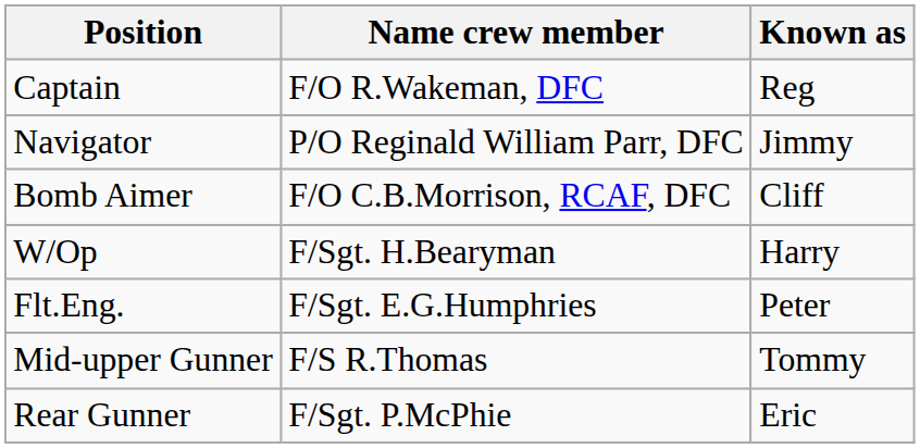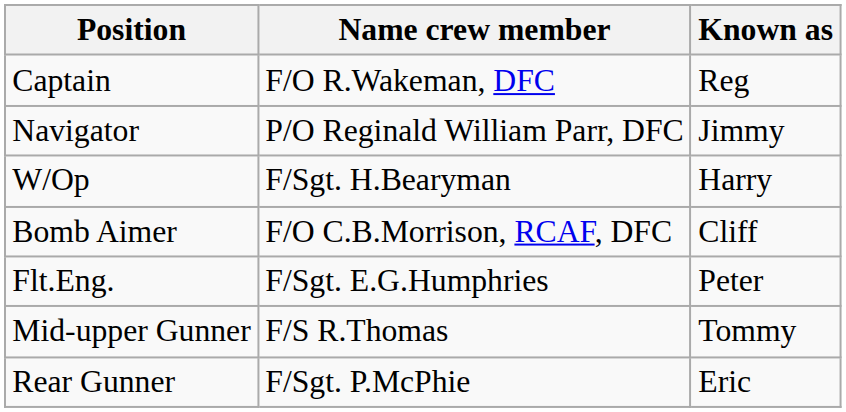rows swapped: Bomb Aimer <-> W/Op
